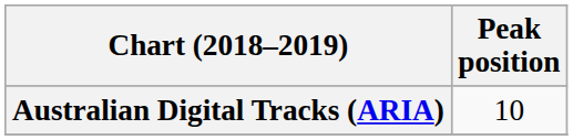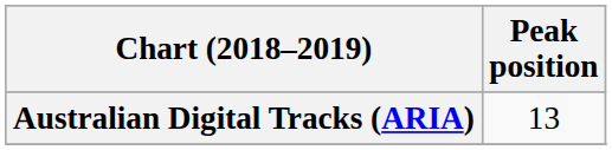Australian Digital Tracks (ARIA) | Peak position: 10 -> 13
